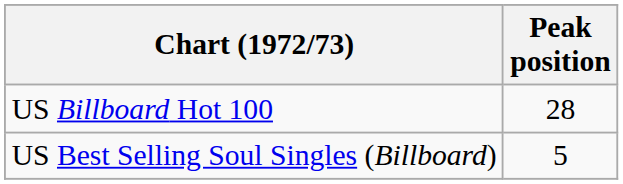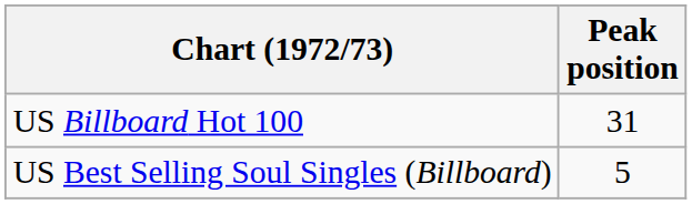US Billboard Hot 100 | Peak position: 28 -> 31
